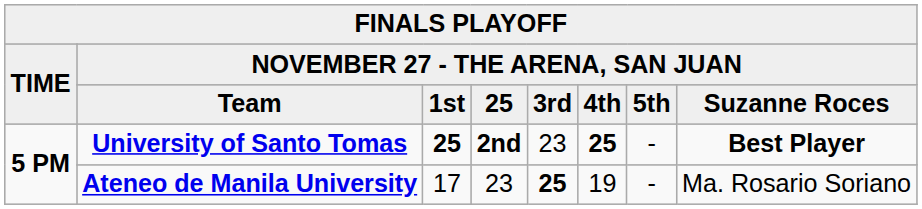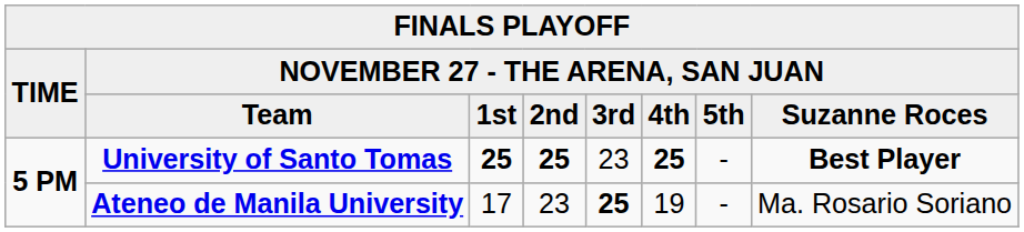Team | column 4: 25 -> 2nd
University of Santo Tomas | column 4: 2nd -> 25
